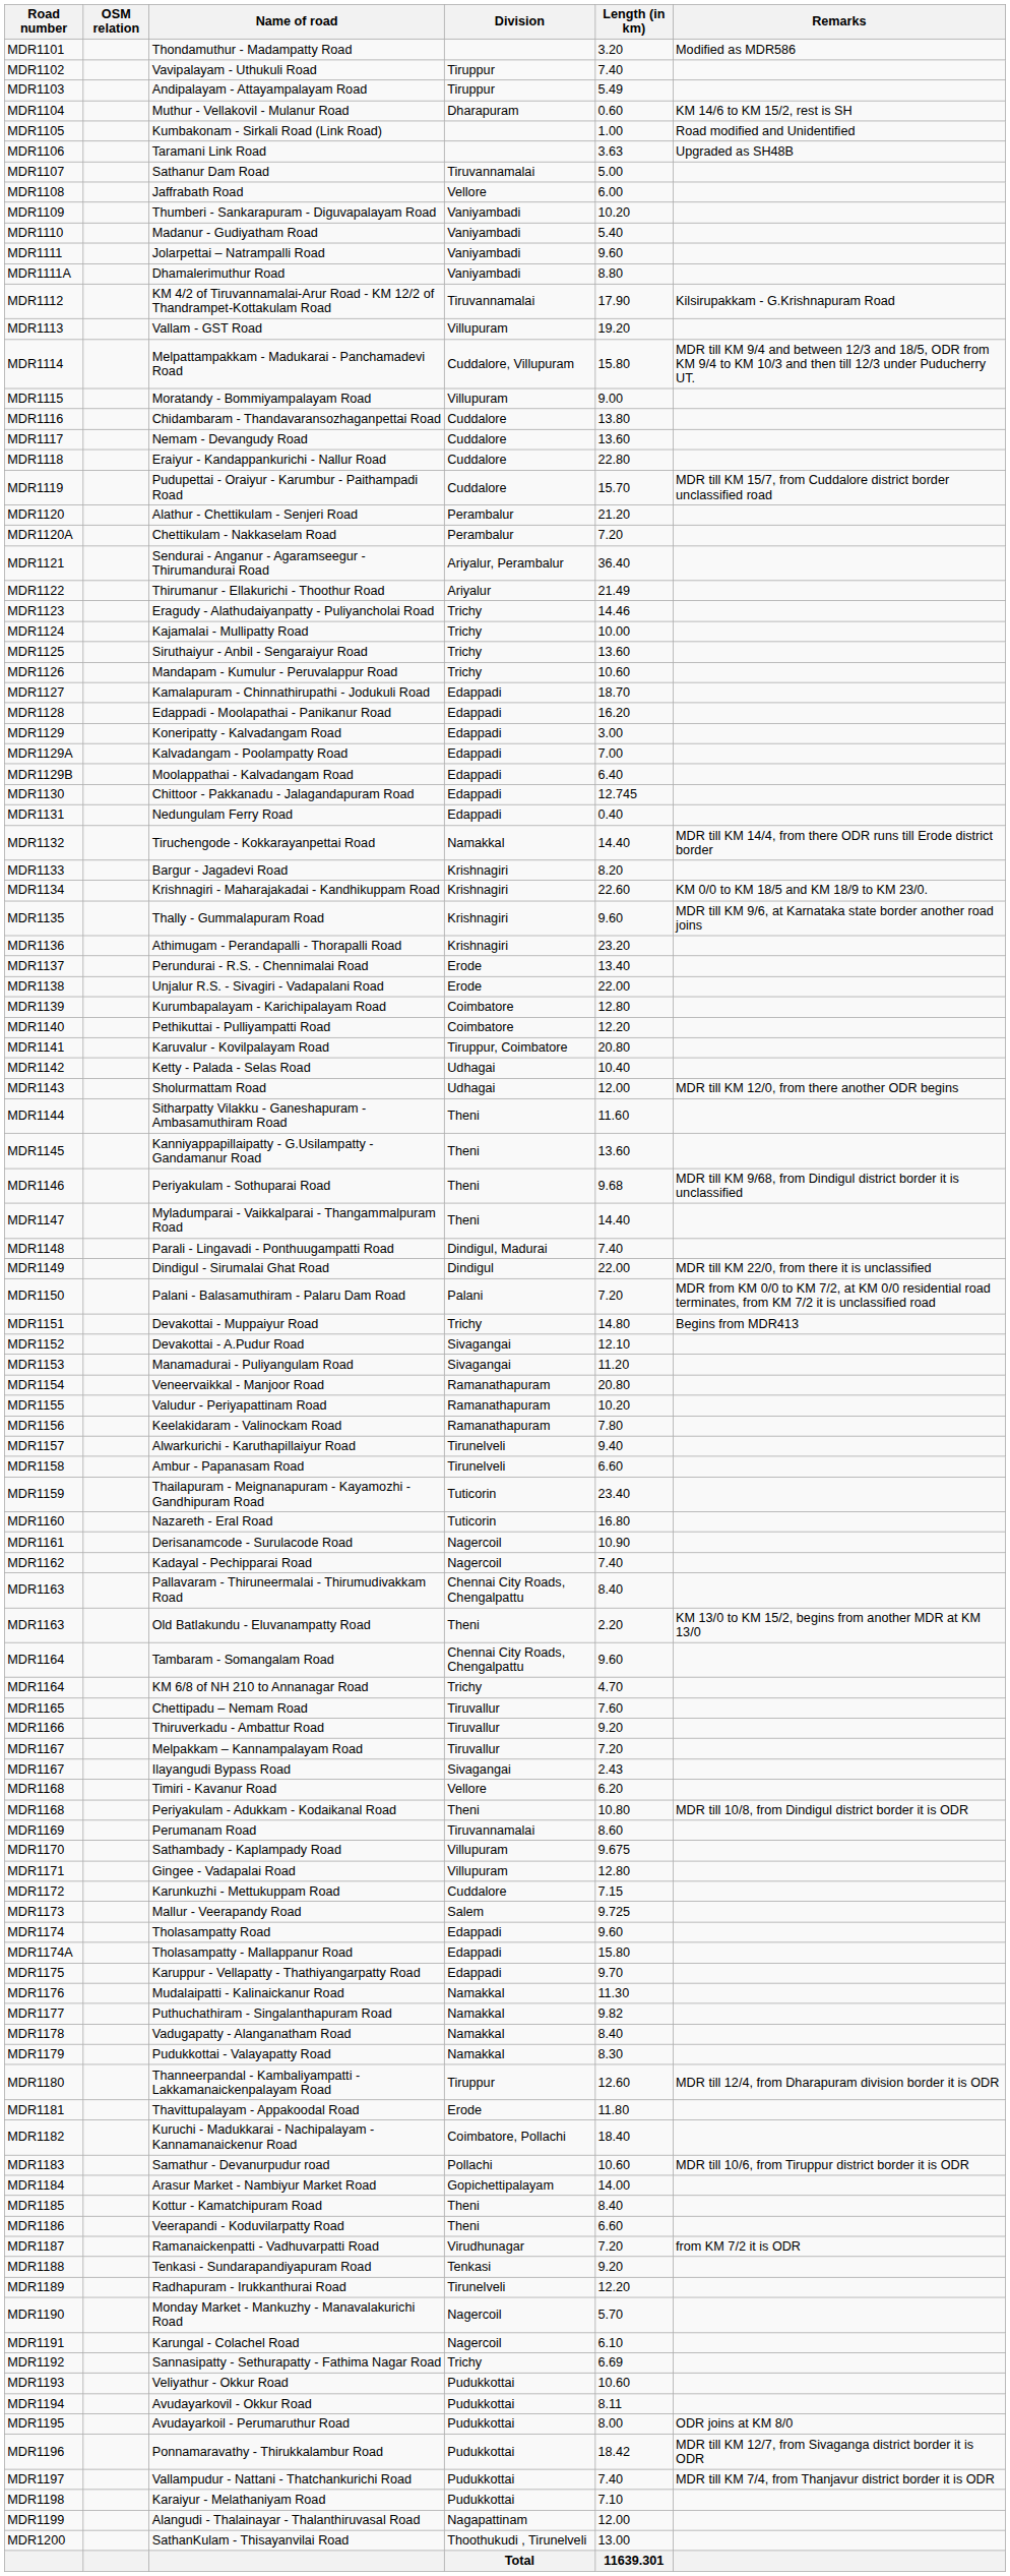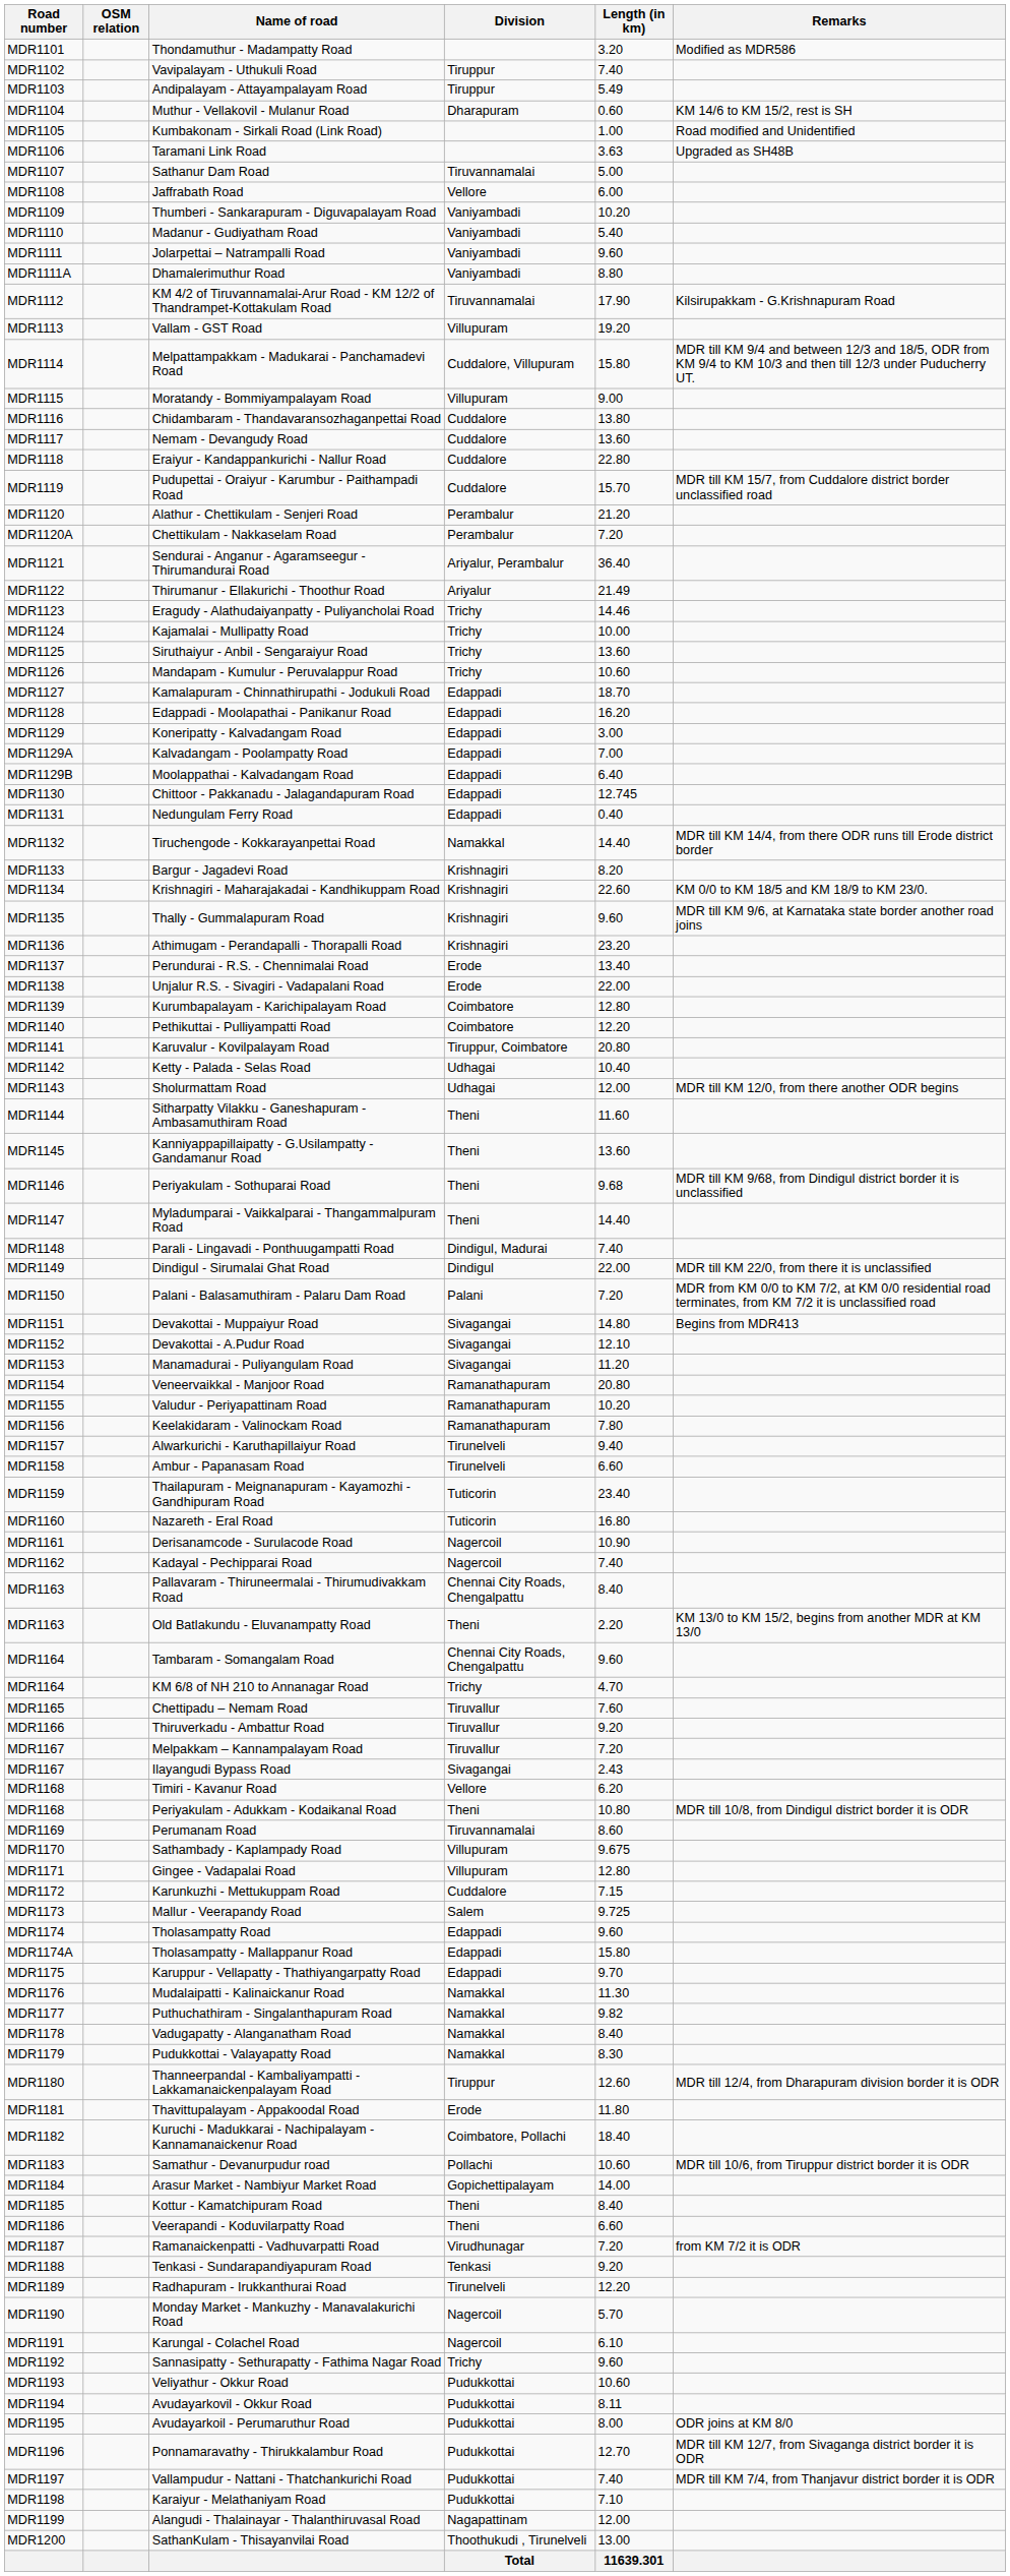Devakottai - Muppaiyur Road | Division: Trichy -> Sivagangai
Sannasipatty - Sethurapatty - Fathima Nagar Road | Length (in km): 6.69 -> 9.60
Ponnamaravathy - Thirukkalambur Road | Length (in km): 18.42 -> 12.70
